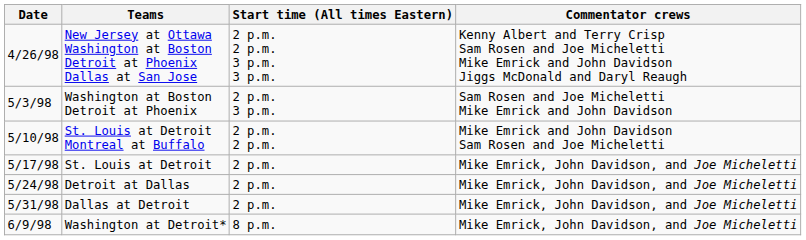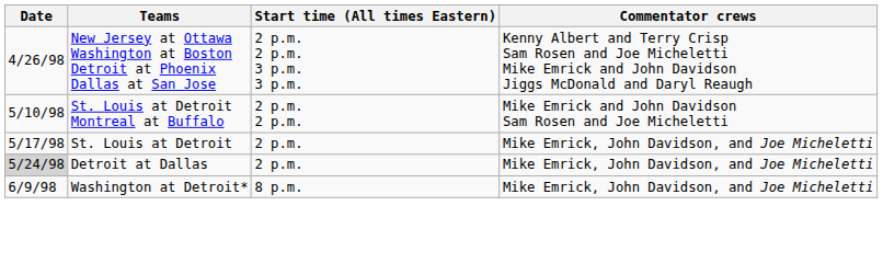- row: 5/3/98 | Washington at Boston Detroit at Phoenix | 2 p.m. 3 p.m. | Sam Rosen and Joe Micheletti Mike Emrick and John Davidson
Detroit at Dallas | Date: no background -> lightgrey background
- row: 5/31/98 | Dallas at Detroit | 2 p.m. | Mike Emrick, John Davidson, and Joe Micheletti
